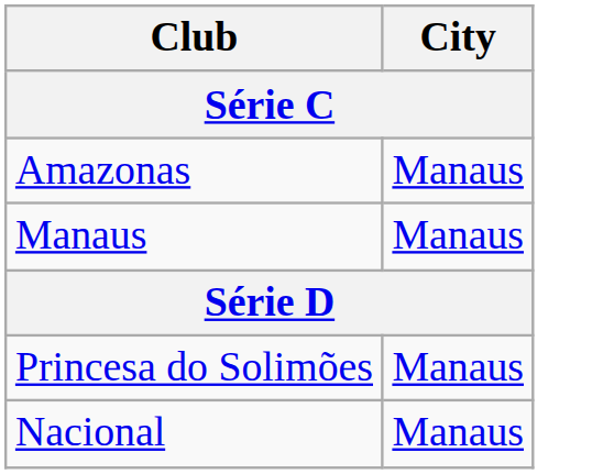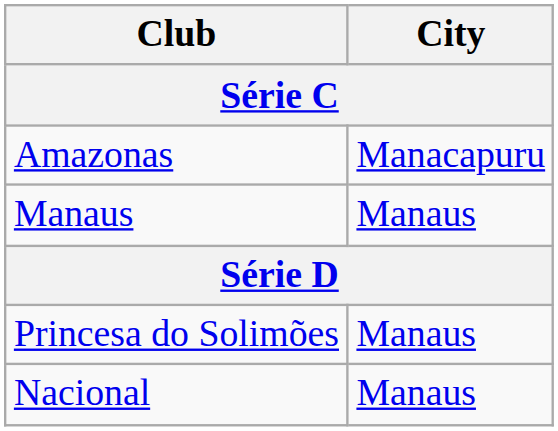Amazonas | City: Manaus -> Manacapuru
